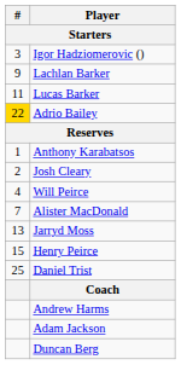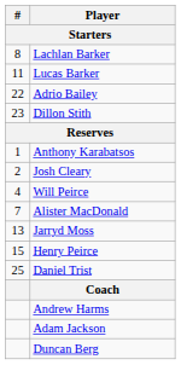- row: 3 | Igor Hadziomerovic ()
Lachlan Barker | #: 9 -> 8
Adrio Bailey | #: gold background -> no background
+ row: 23 | Dillon Stith
